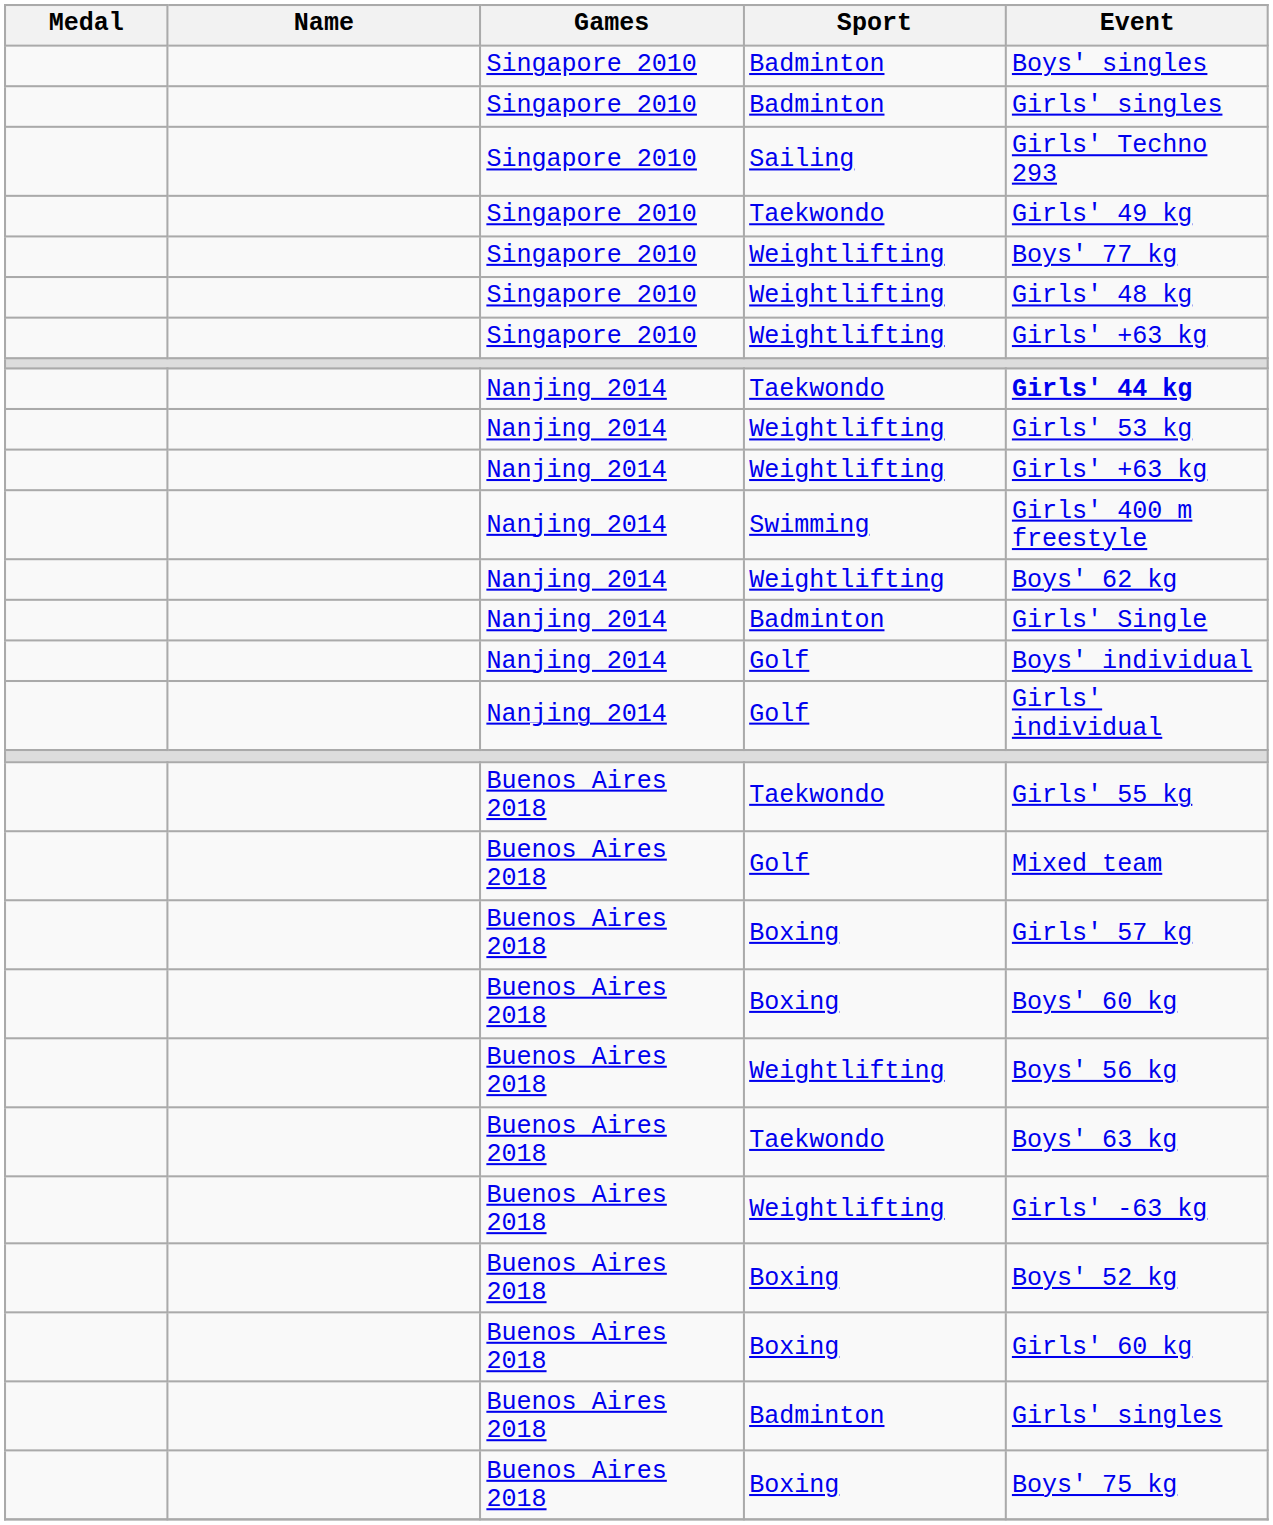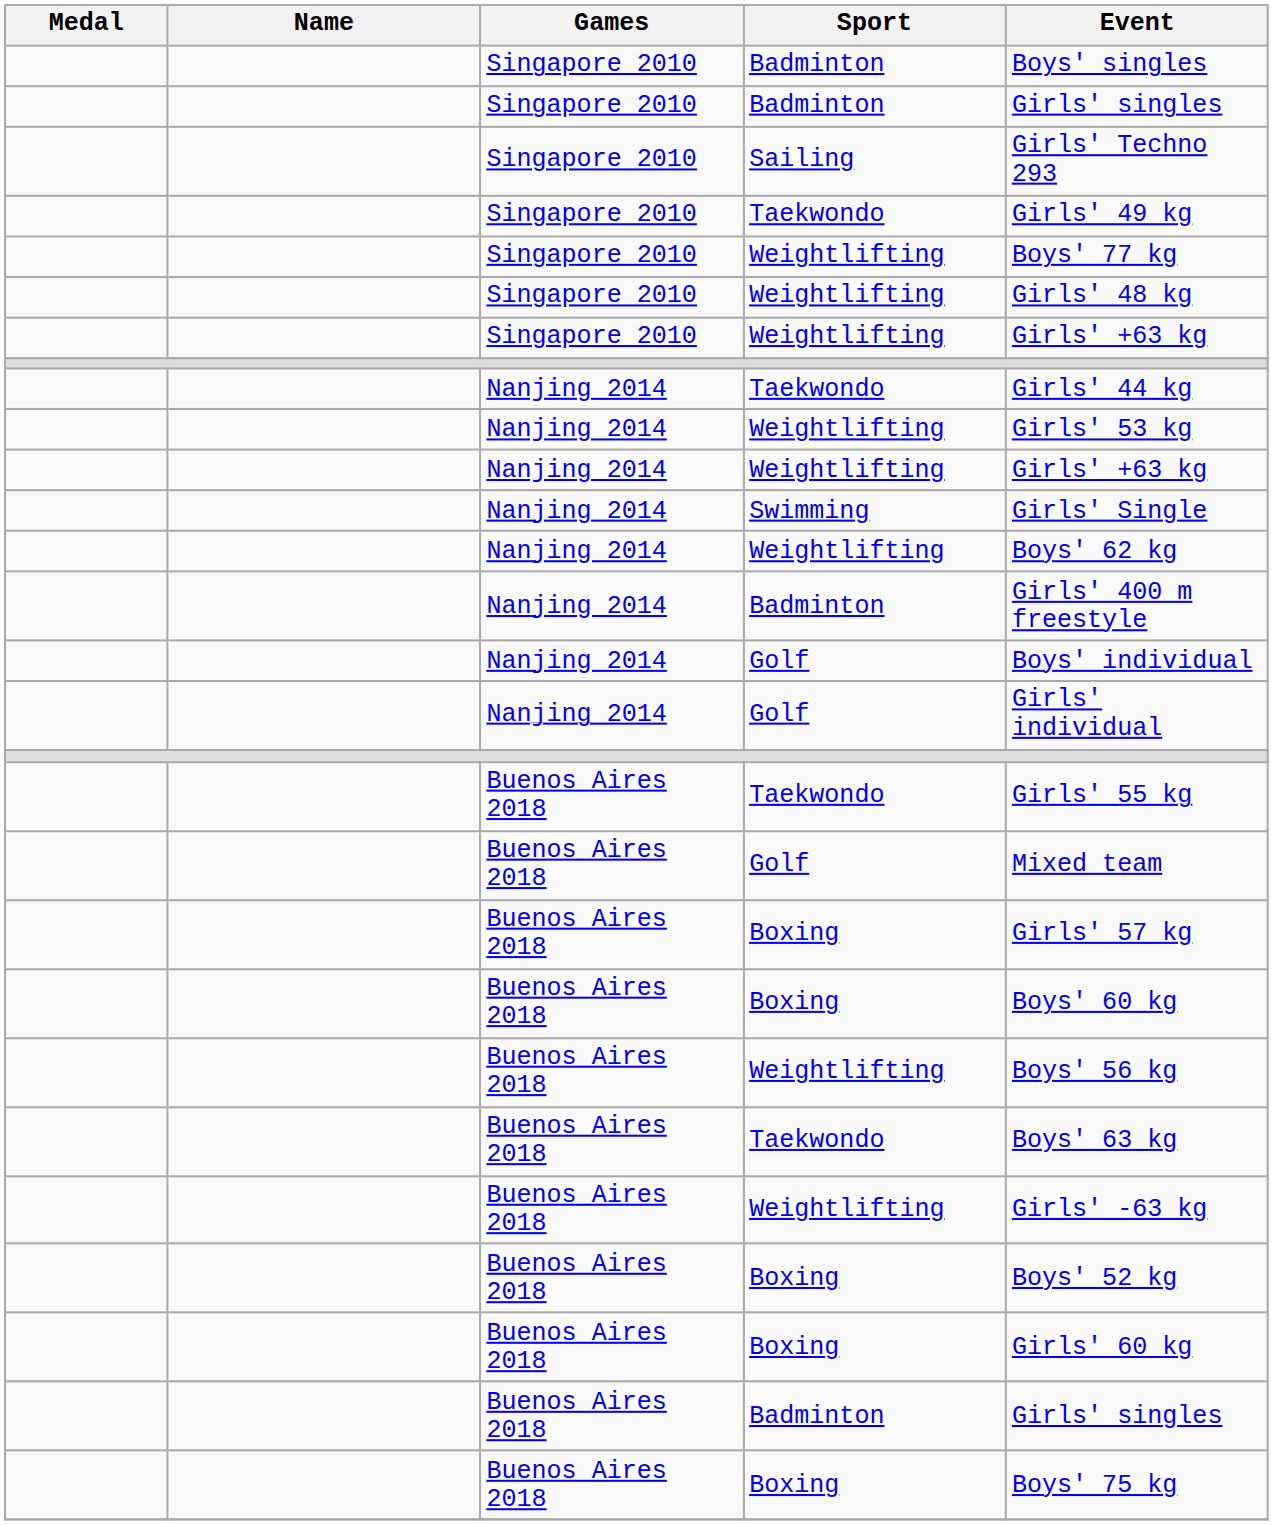Nanjing 2014 / Taekwondo | Event: bold -> normal
Swimming | Event: Girls' 400 m freestyle -> Girls' Single
Nanjing 2014 / Badminton | Event: Girls' Single -> Girls' 400 m freestyle
